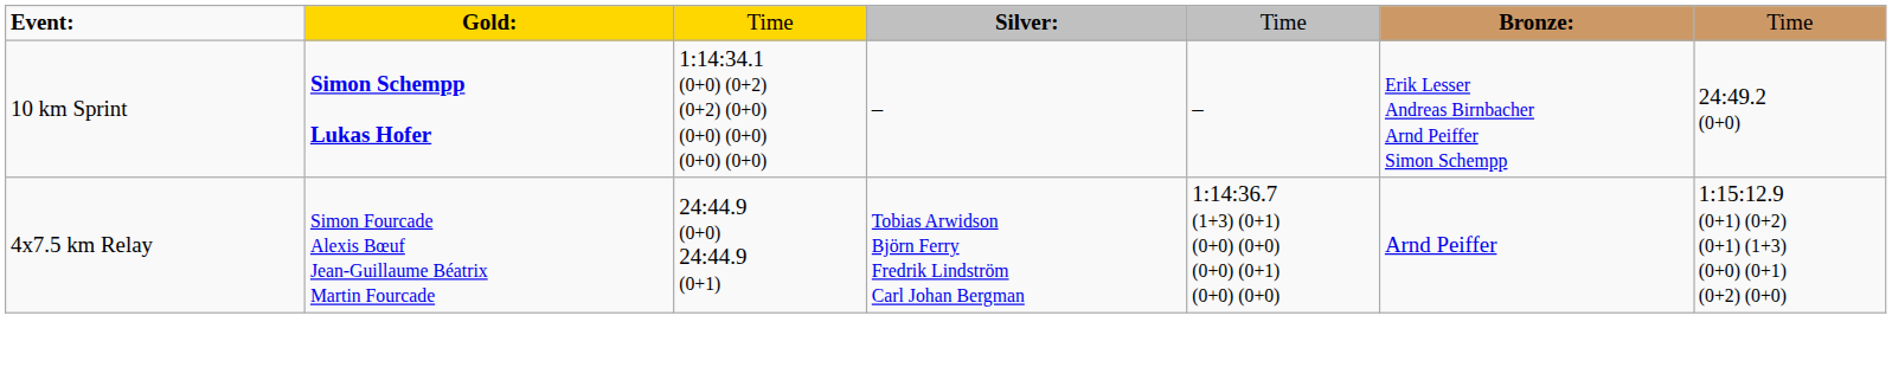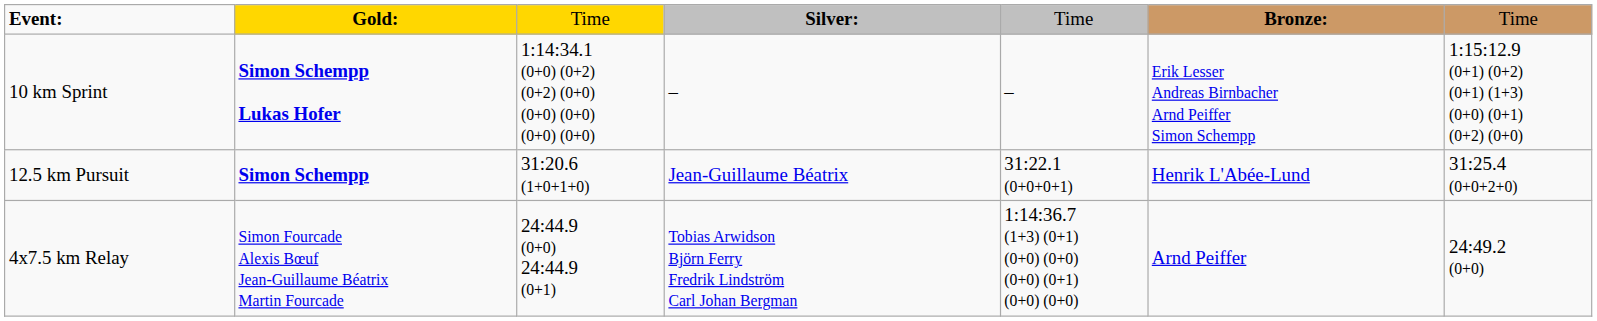10 km Sprint | column 7: 24:49.2 (0+0) -> 1:15:12.9 (0+1) (0+2) (0+1) (1+3) (0+0) (0+1) (0+2) (0+0)
+ row: 12.5 km Pursuit | Simon Schempp | 31:20.6 (1+0+1+0) | Jean-Guillaume Béatrix | 31:22.1 (0+0+0+1) | Henrik L'Abée-Lund | 31:25.4 (0+0+2+0)
4x7.5 km Relay | column 7: 1:15:12.9 (0+1) (0+2) (0+1) (1+3) (0+0) (0+1) (0+2) (0+0) -> 24:49.2 (0+0)
